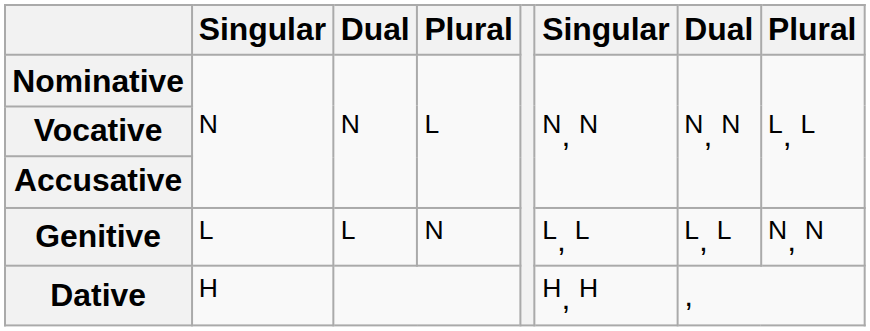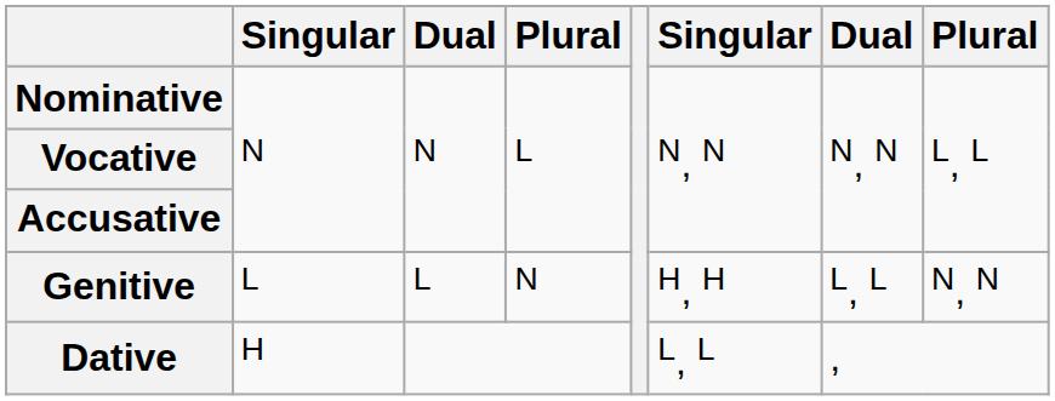Genitive | column 6: L, L -> H, H
Dative | column 6: H, H -> L, L
